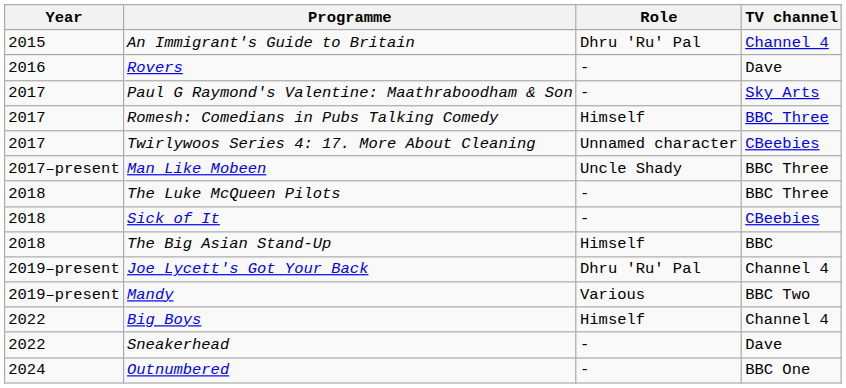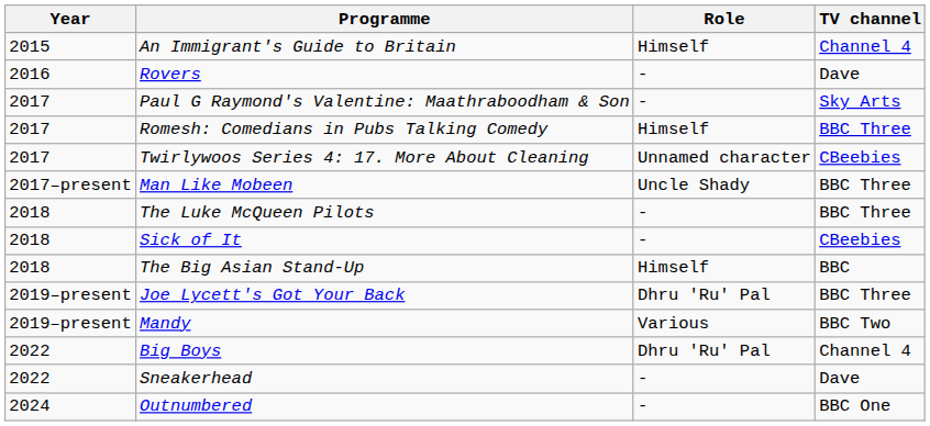An Immigrant's Guide to Britain | Role: Dhru 'Ru' Pal -> Himself
Joe Lycett's Got Your Back | TV channel: Channel 4 -> BBC Three
Big Boys | Role: Himself -> Dhru 'Ru' Pal
